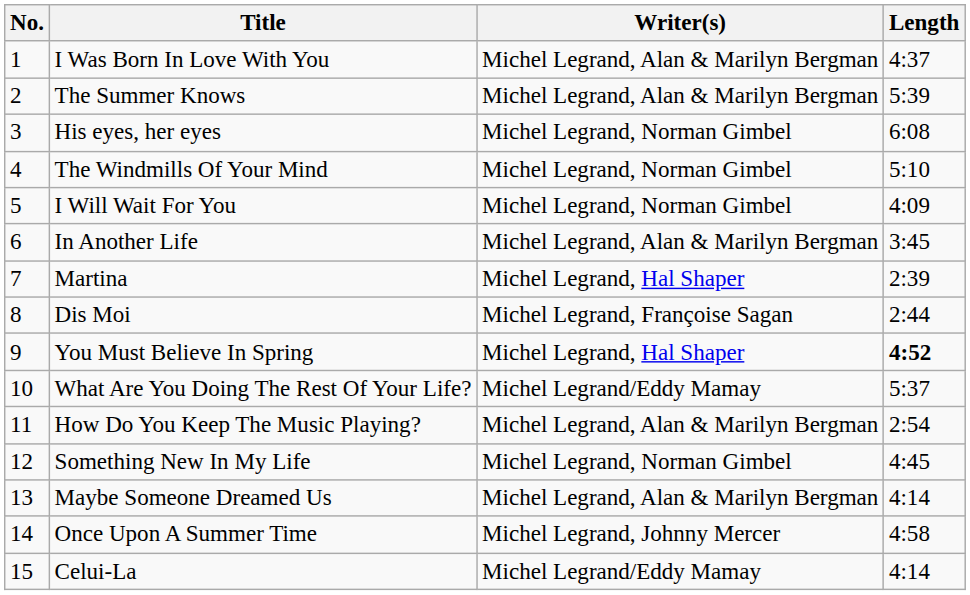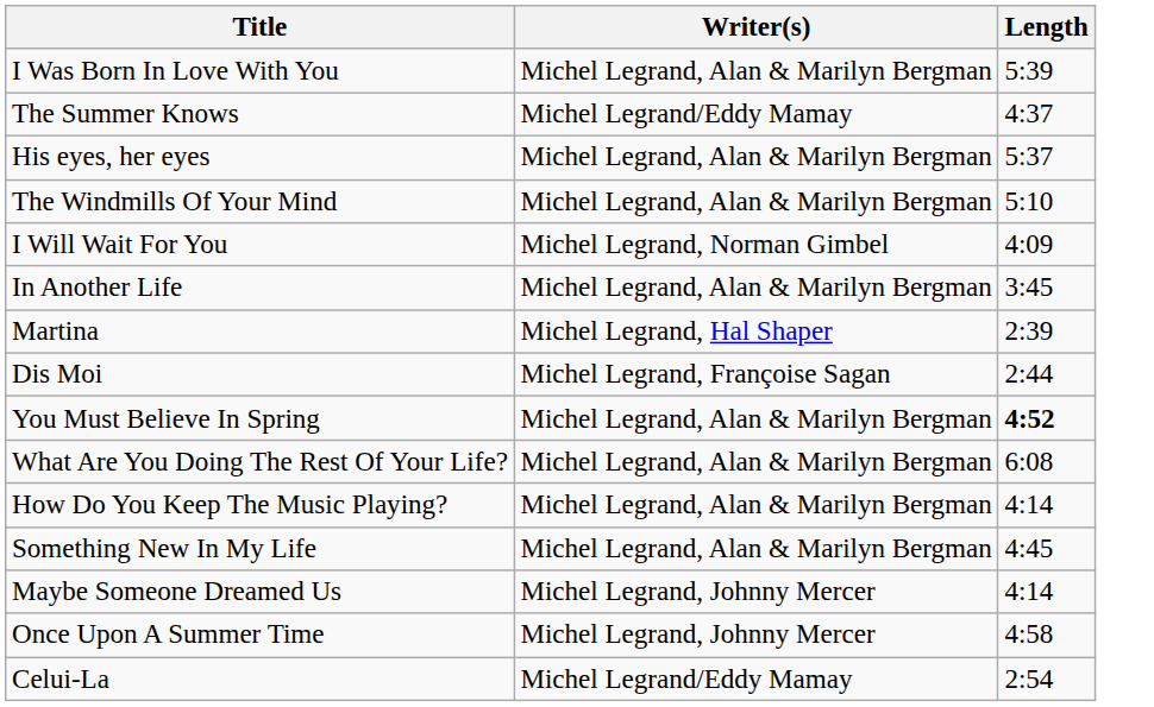- column: No. | 1 | 2 | 3 | 4 | 5 | 6 | 7 | 8 | 9 | 10 | 11 | 12 | 13 | 14 | 15
I Was Born In Love With You | Length: 4:37 -> 5:39
The Summer Knows | Writer(s): Michel Legrand, Alan & Marilyn Bergman -> Michel Legrand/Eddy Mamay
The Summer Knows | Length: 5:39 -> 4:37
His eyes, her eyes | Writer(s): Michel Legrand, Norman Gimbel -> Michel Legrand, Alan & Marilyn Bergman
His eyes, her eyes | Length: 6:08 -> 5:37
The Windmills Of Your Mind | Writer(s): Michel Legrand, Norman Gimbel -> Michel Legrand, Alan & Marilyn Bergman
You Must Believe In Spring | Writer(s): Michel Legrand, Hal Shaper -> Michel Legrand, Alan & Marilyn Bergman
What Are You Doing The Rest Of Your Life? | Writer(s): Michel Legrand/Eddy Mamay -> Michel Legrand, Alan & Marilyn Bergman
What Are You Doing The Rest Of Your Life? | Length: 5:37 -> 6:08
How Do You Keep The Music Playing? | Length: 2:54 -> 4:14
Something New In My Life | Writer(s): Michel Legrand, Norman Gimbel -> Michel Legrand, Alan & Marilyn Bergman
Maybe Someone Dreamed Us | Writer(s): Michel Legrand, Alan & Marilyn Bergman -> Michel Legrand, Johnny Mercer
Celui-La | Length: 4:14 -> 2:54
